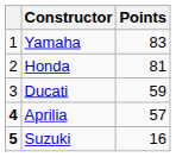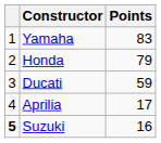Honda | Points: 81 -> 79
Aprilia | column 1: bold -> normal
Aprilia | Points: 57 -> 17
